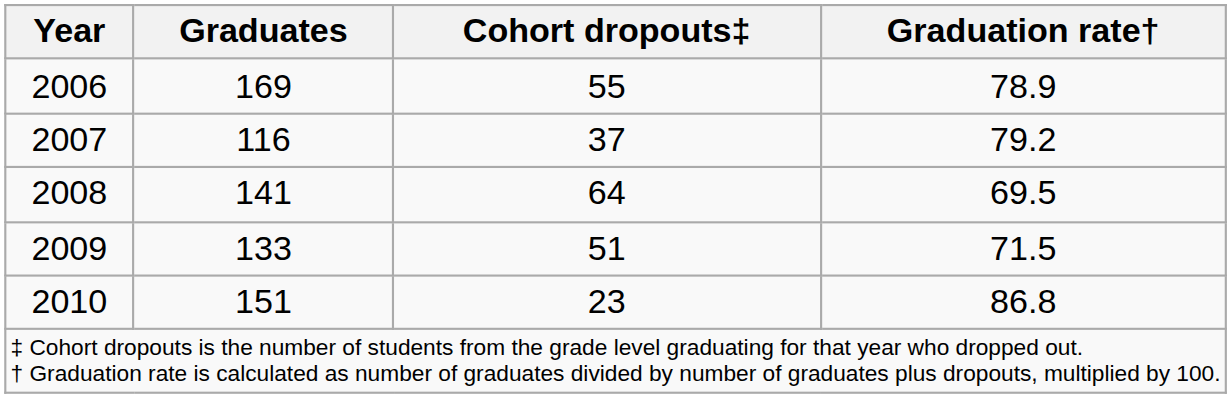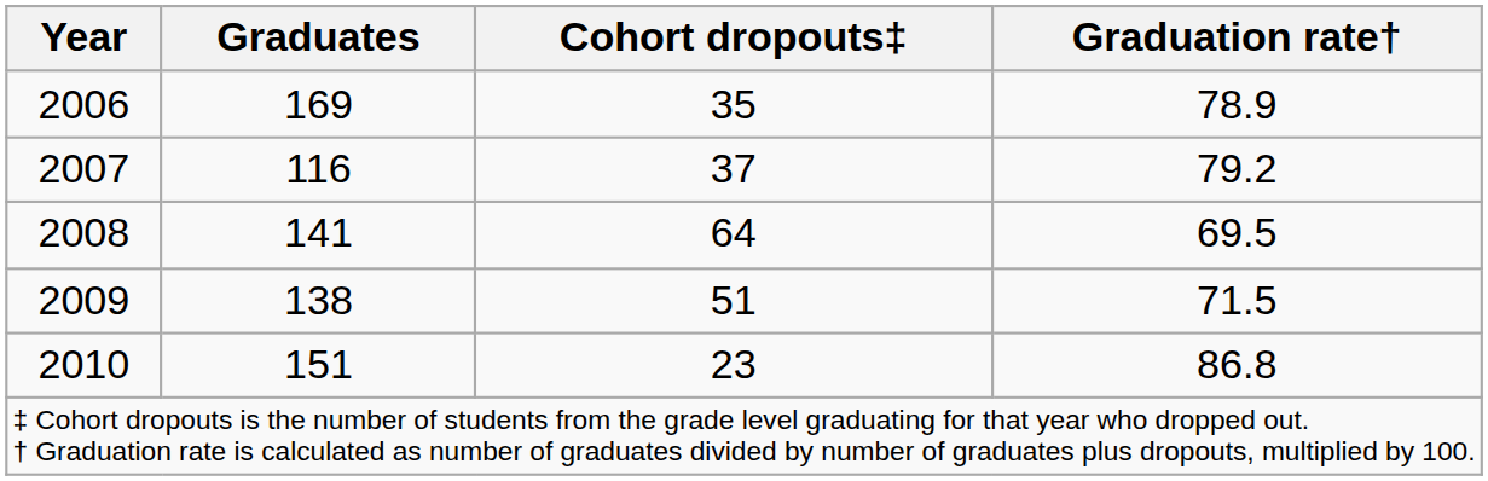2006 | Cohort dropouts‡: 55 -> 35
2009 | Graduates: 133 -> 138
